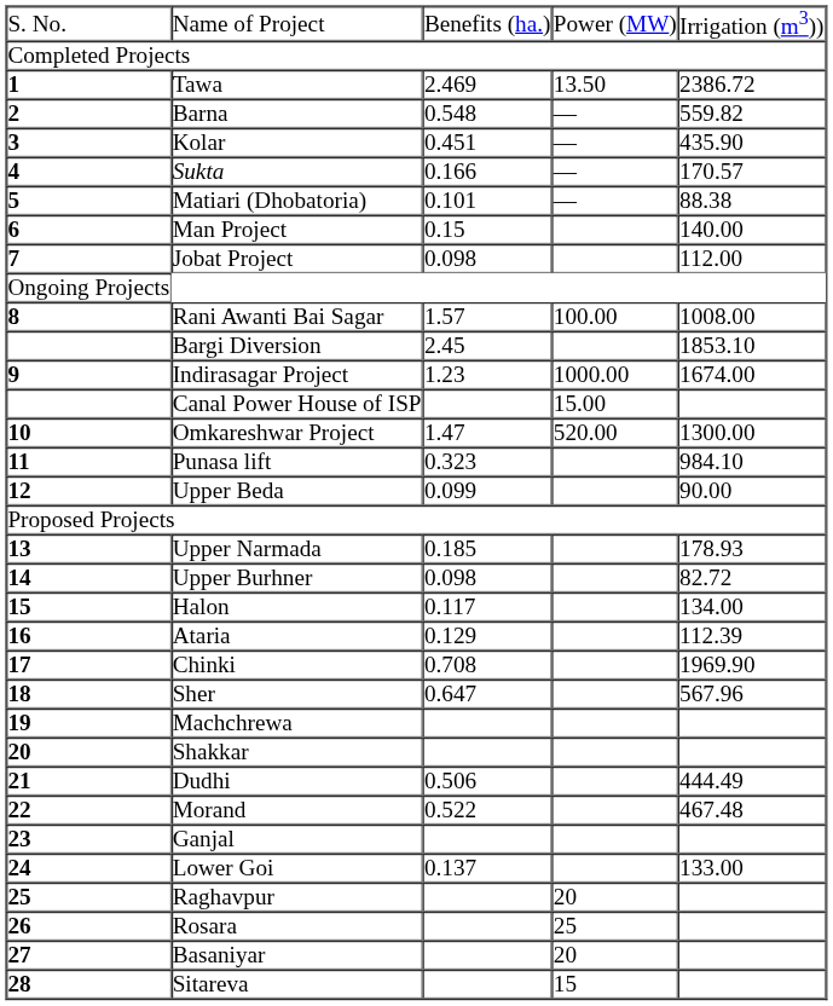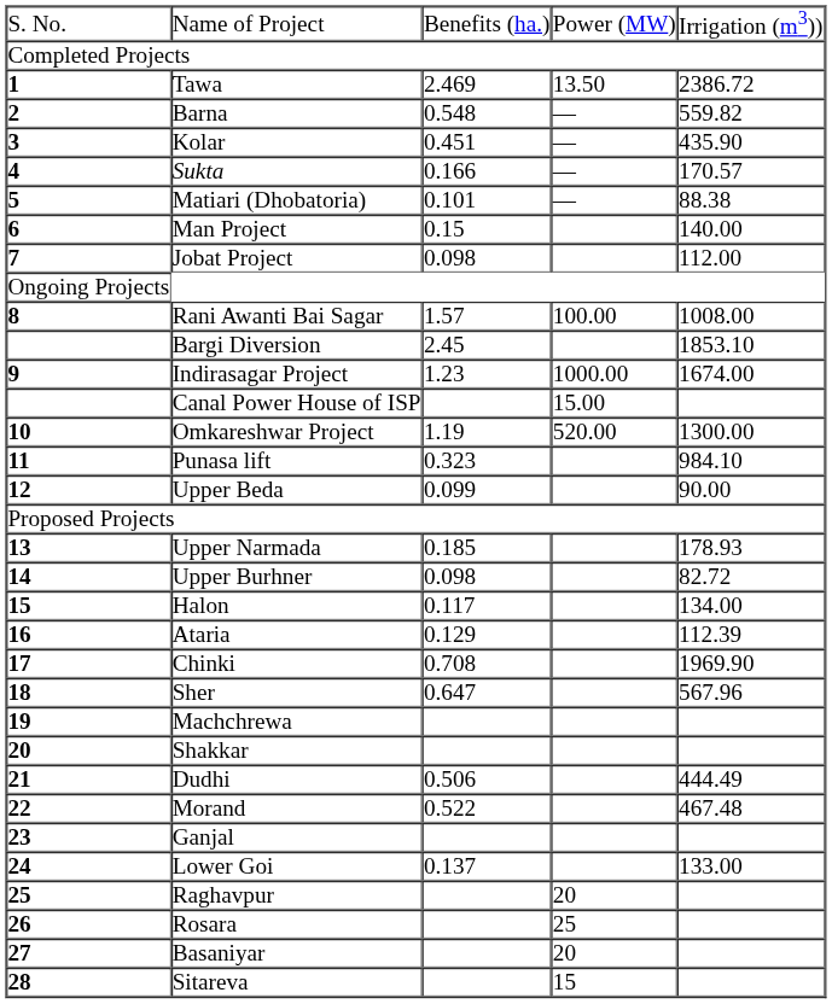Omkareshwar Project | column 3: 1.47 -> 1.19
